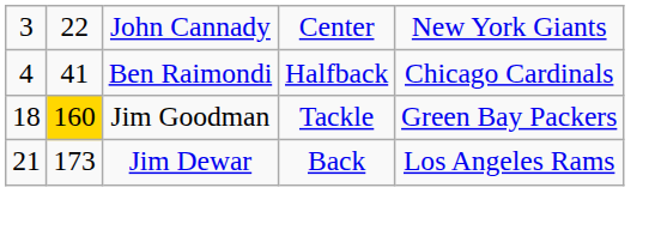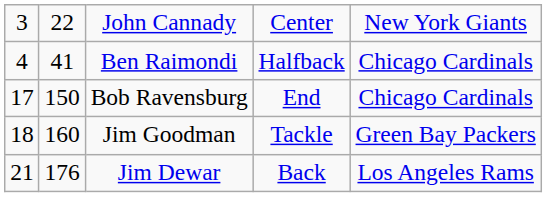+ row: 17 | 150 | Bob Ravensburg | End | Chicago Cardinals
Jim Goodman | column 2: gold background -> no background
Jim Dewar | column 2: 173 -> 176
